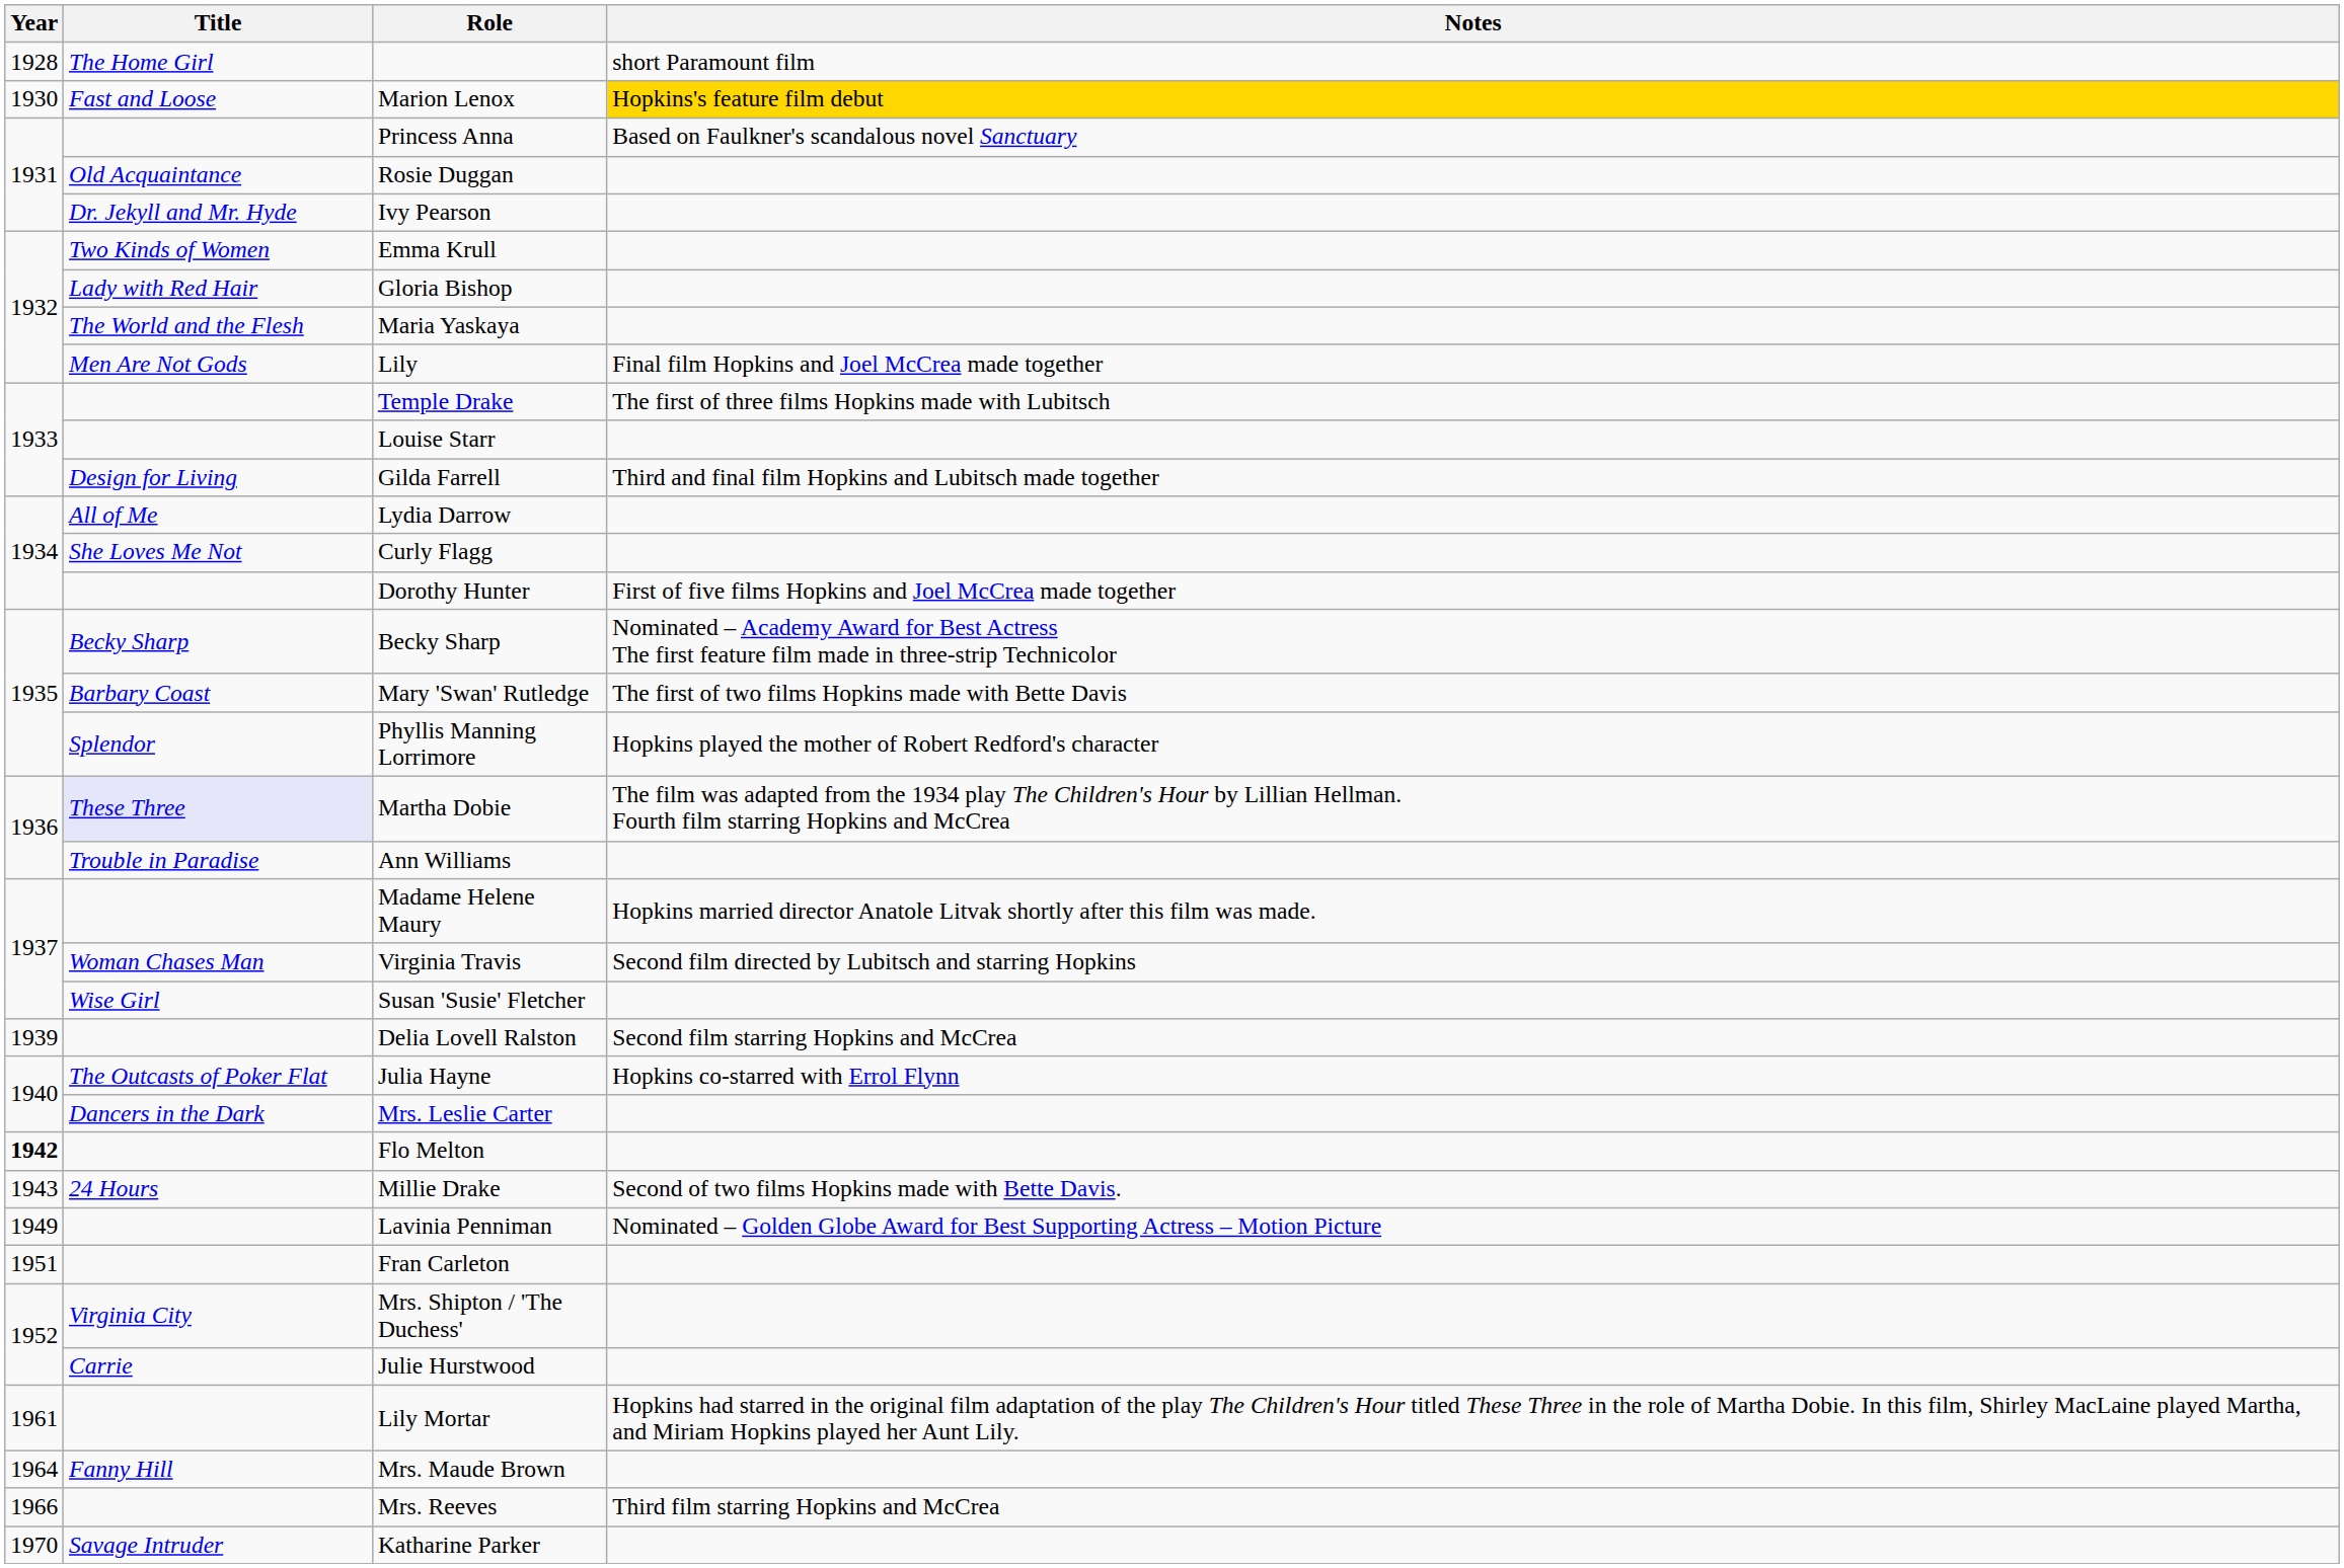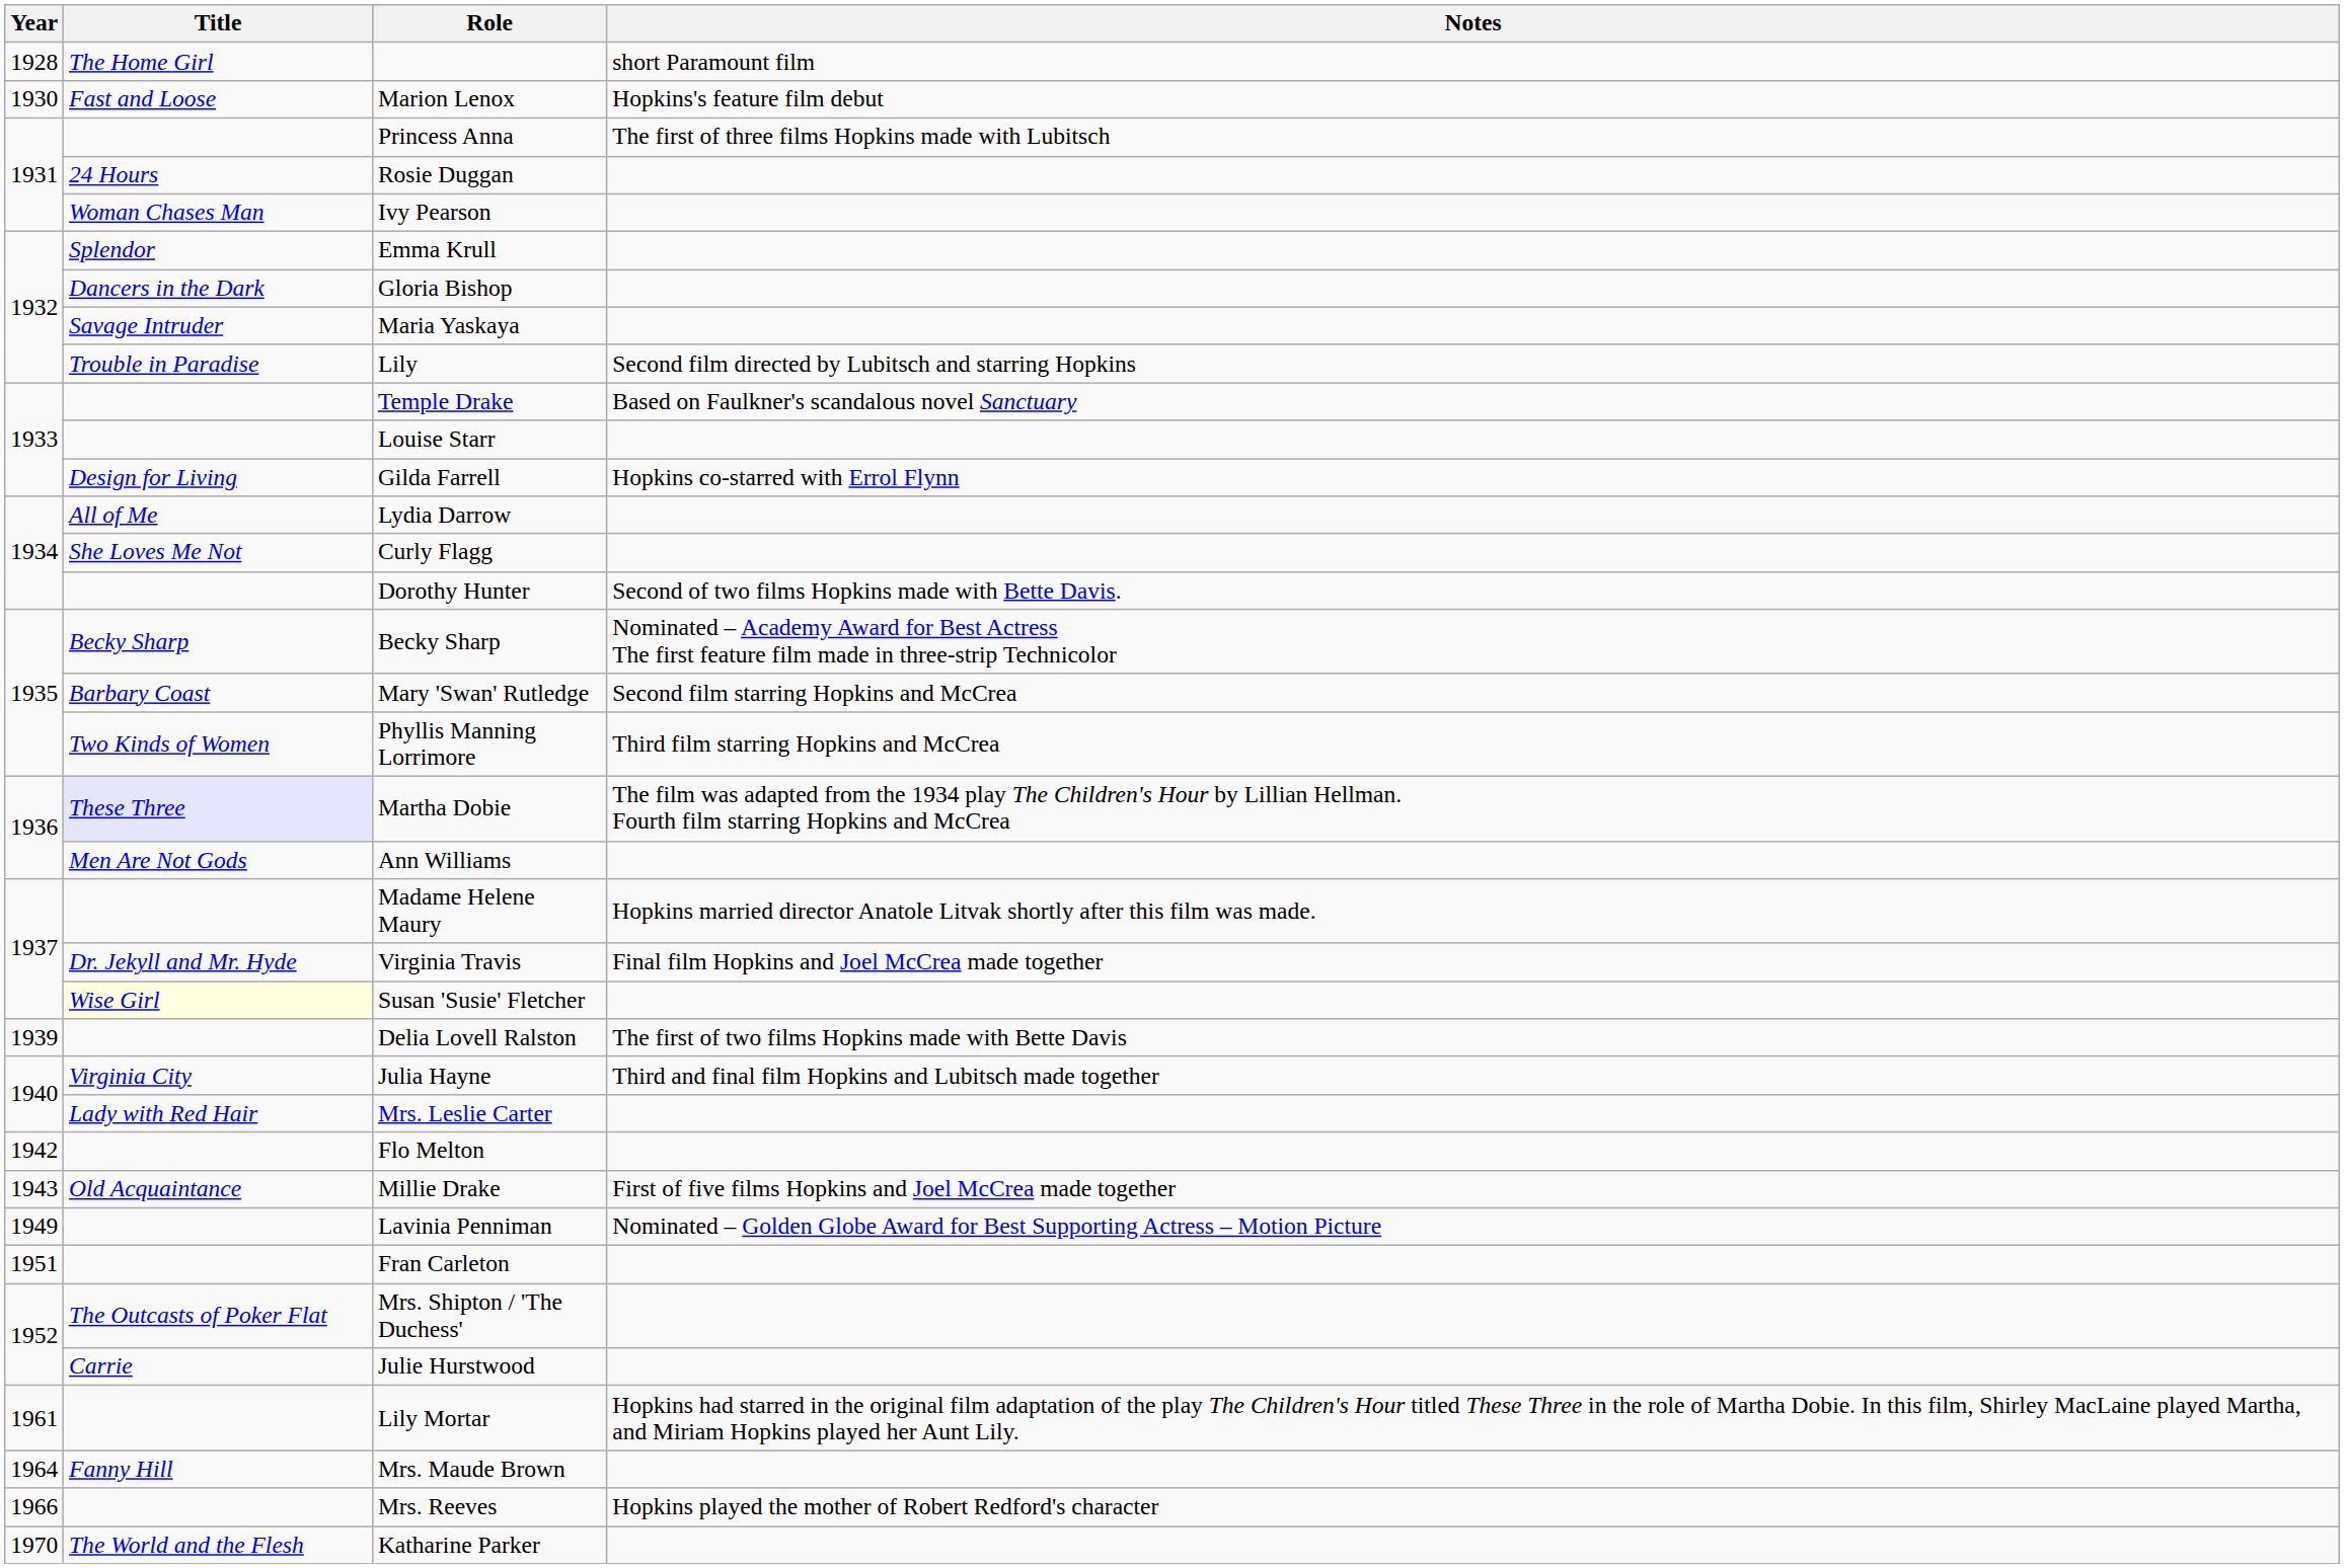Marion Lenox | Notes: gold background -> no background
Princess Anna | Notes: Based on Faulkner's scandalous novel Sanctuary -> The first of three films Hopkins made with Lubitsch
Rosie Duggan | Title: Old Acquaintance -> 24 Hours
Ivy Pearson | Title: Dr. Jekyll and Mr. Hyde -> Woman Chases Man
Emma Krull | Title: Two Kinds of Women -> Splendor
Gloria Bishop | Title: Lady with Red Hair -> Dancers in the Dark
Maria Yaskaya | Title: The World and the Flesh -> Savage Intruder
Lily | Title: Men Are Not Gods -> Trouble in Paradise
Lily | Notes: Final film Hopkins and Joel McCrea made together -> Second film directed by Lubitsch and starring Hopkins
Temple Drake | Notes: The first of three films Hopkins made with Lubitsch -> Based on Faulkner's scandalous novel Sanctuary
Gilda Farrell | Notes: Third and final film Hopkins and Lubitsch made together -> Hopkins co-starred with Errol Flynn
Dorothy Hunter | Notes: First of five films Hopkins and Joel McCrea made together -> Second of two films Hopkins made with Bette Davis.
Mary 'Swan' Rutledge | Notes: The first of two films Hopkins made with Bette Davis -> Second film starring Hopkins and McCrea
Phyllis Manning Lorrimore | Title: Splendor -> Two Kinds of Women
Phyllis Manning Lorrimore | Notes: Hopkins played the mother of Robert Redford's character -> Third film starring Hopkins and McCrea
Ann Williams | Title: Trouble in Paradise -> Men Are Not Gods
Virginia Travis | Title: Woman Chases Man -> Dr. Jekyll and Mr. Hyde
Virginia Travis | Notes: Second film directed by Lubitsch and starring Hopkins -> Final film Hopkins and Joel McCrea made together
Susan 'Susie' Fletcher | Title: no background -> lightyellow background
Delia Lovell Ralston | Notes: Second film starring Hopkins and McCrea -> The first of two films Hopkins made with Bette Davis
Julia Hayne | Title: The Outcasts of Poker Flat -> Virginia City
Julia Hayne | Notes: Hopkins co-starred with Errol Flynn -> Third and final film Hopkins and Lubitsch made together
Mrs. Leslie Carter | Title: Dancers in the Dark -> Lady with Red Hair
Flo Melton | Year: bold -> normal
Millie Drake | Title: 24 Hours -> Old Acquaintance
Millie Drake | Notes: Second of two films Hopkins made with Bette Davis. -> First of five films Hopkins and Joel McCrea made together
Mrs. Shipton / 'The Duchess' | Title: Virginia City -> The Outcasts of Poker Flat
Mrs. Reeves | Notes: Third film starring Hopkins and McCrea -> Hopkins played the mother of Robert Redford's character
Katharine Parker | Title: Savage Intruder -> The World and the Flesh
